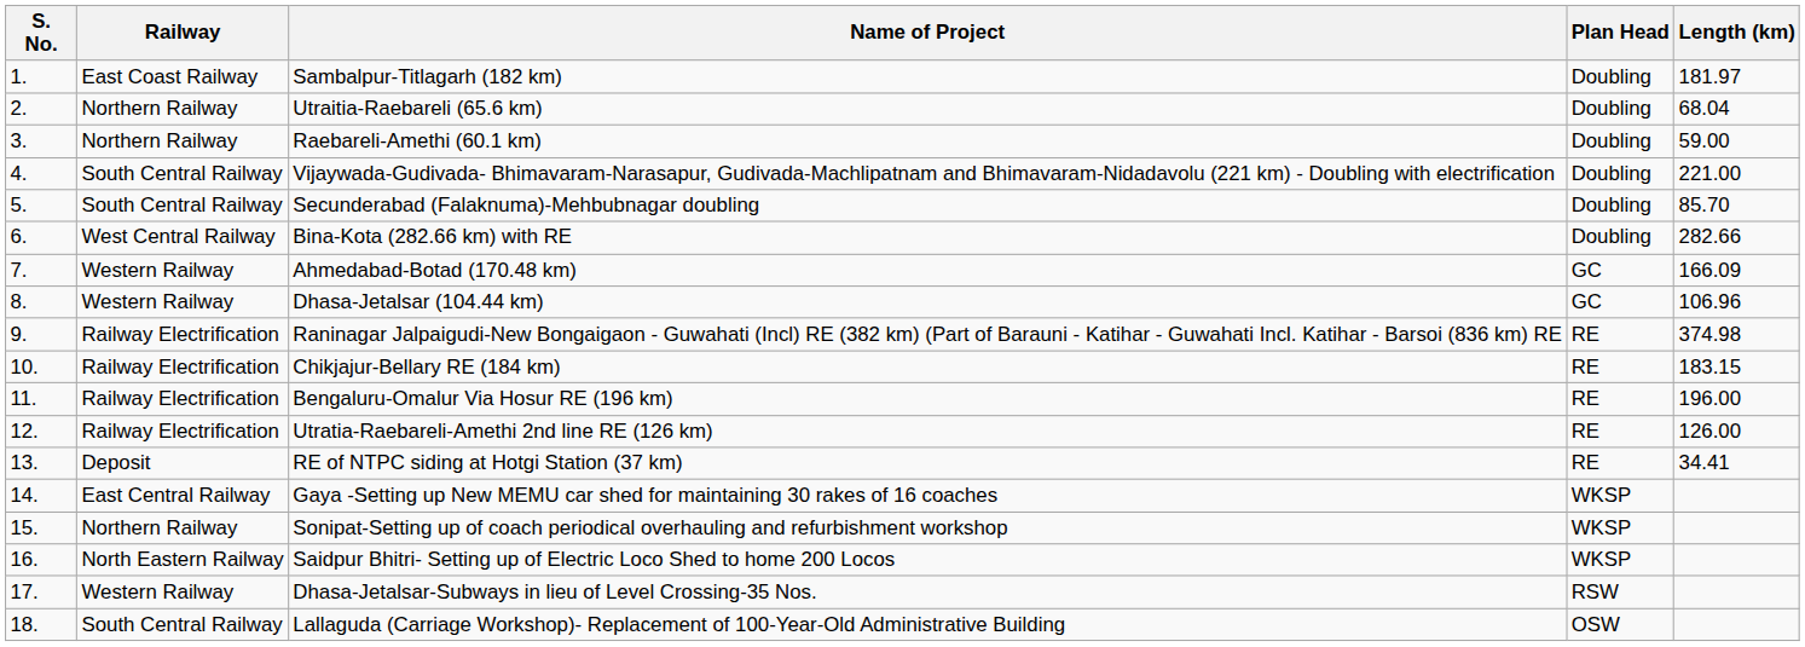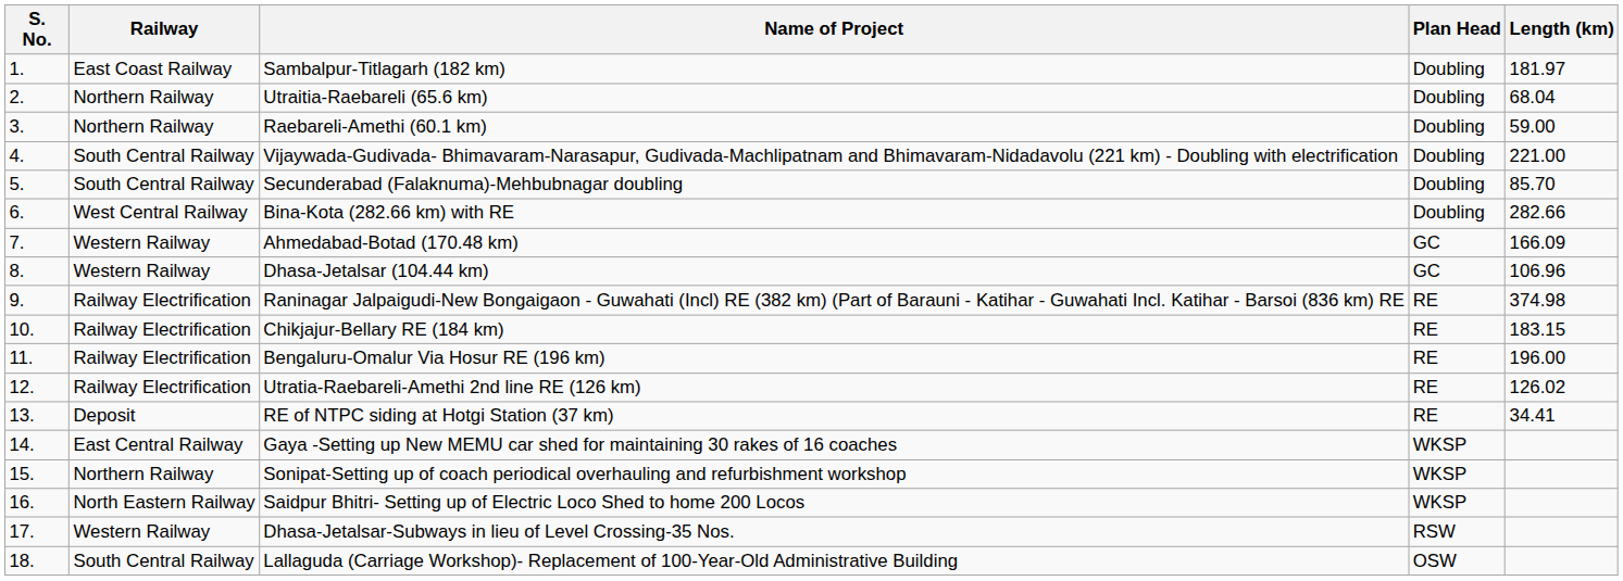Utratia-Raebareli-Amethi 2nd line RE (126 km) | Length (km): 126.00 -> 126.02
